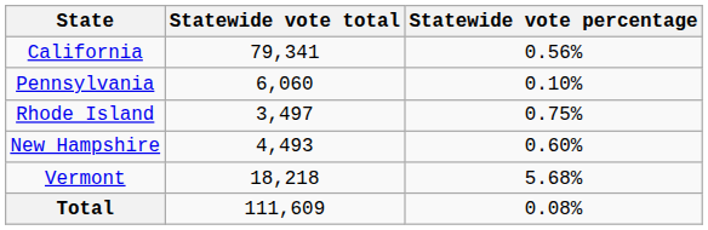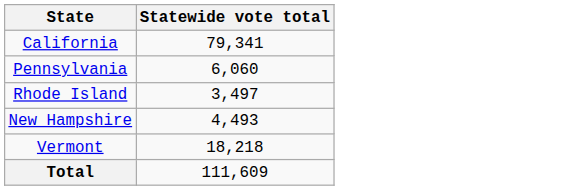- column: Statewide vote percentage | 0.56% | 0.10% | 0.75% | 0.60% | 5.68% | 0.08%
